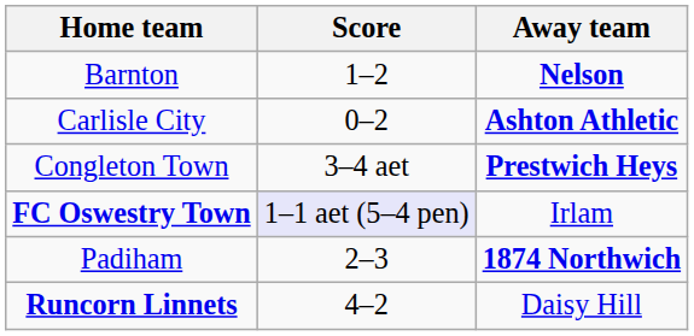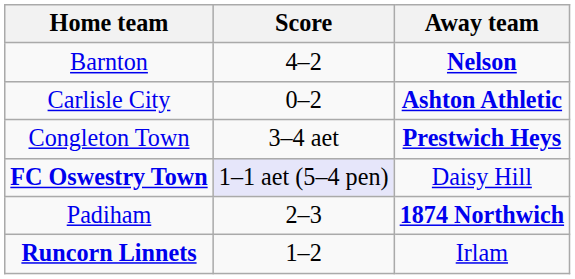Barnton | Score: 1–2 -> 4–2
FC Oswestry Town | Away team: Irlam -> Daisy Hill
Runcorn Linnets | Score: 4–2 -> 1–2
Runcorn Linnets | Away team: Daisy Hill -> Irlam
